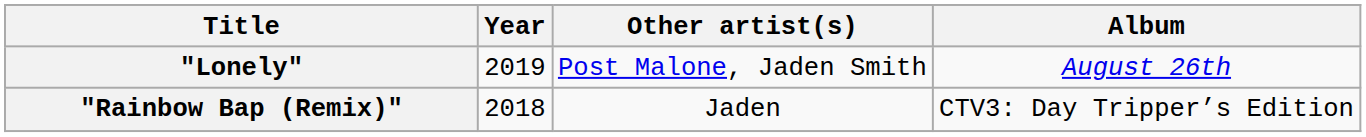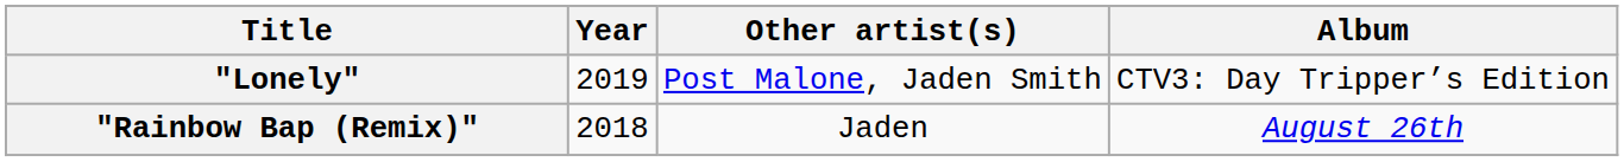"Lonely" | Album: August 26th -> CTV3: Day Tripper’s Edition
"Rainbow Bap (Remix)" | Album: CTV3: Day Tripper’s Edition -> August 26th
